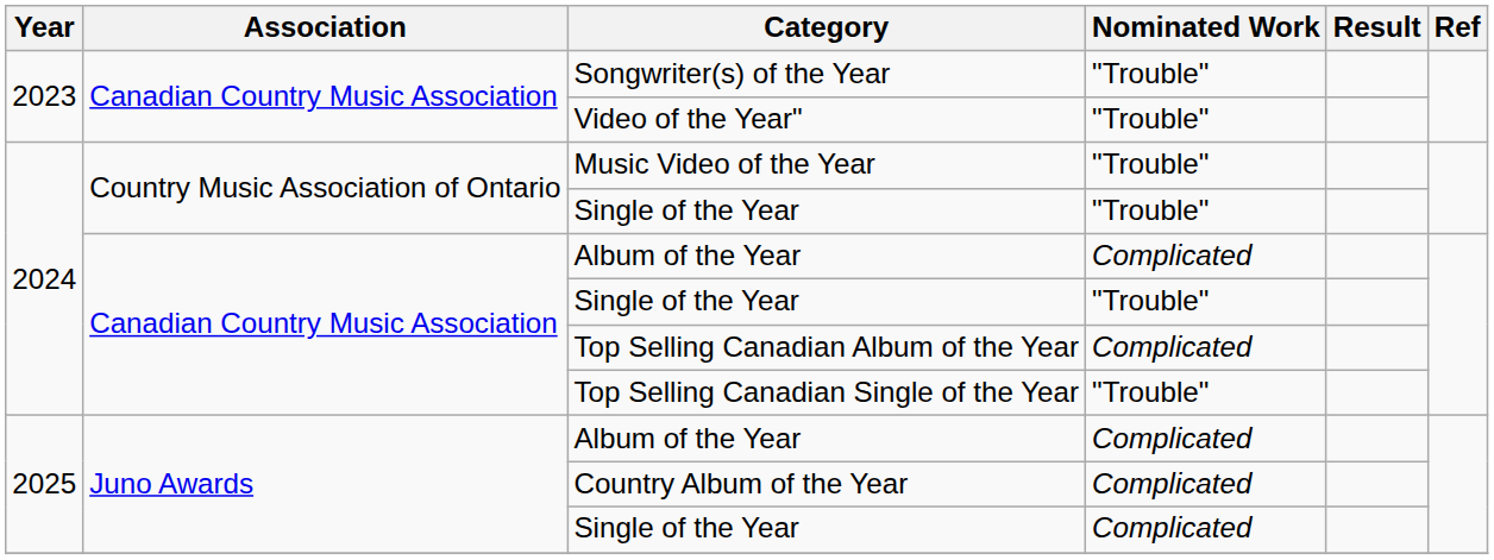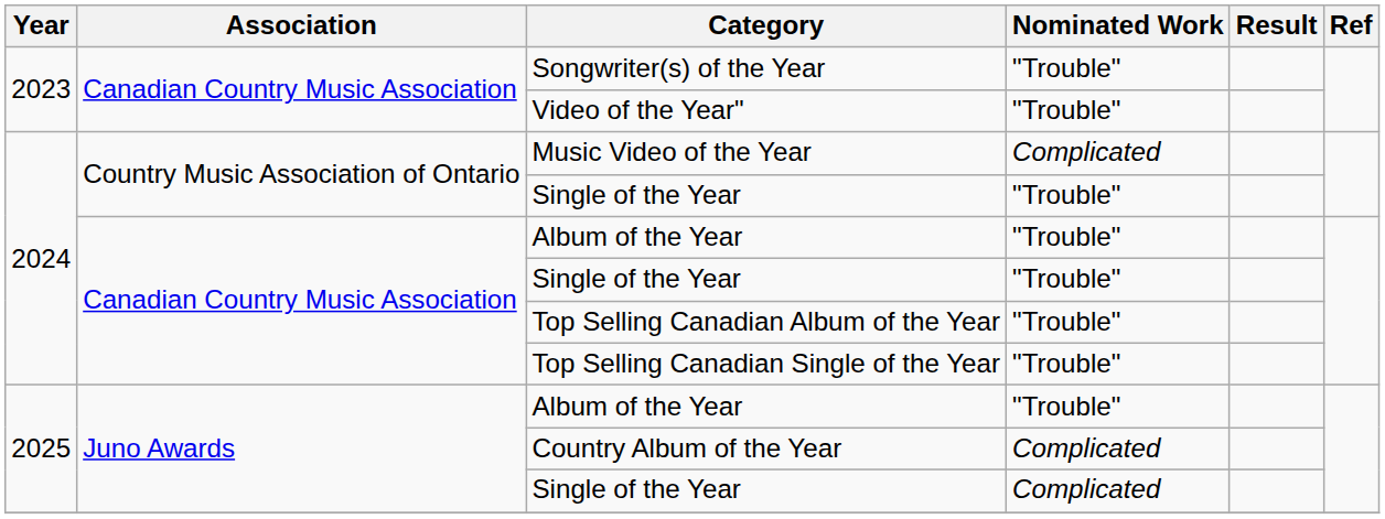Music Video of the Year | Nominated Work: "Trouble" -> Complicated
Canadian Country Music Association / Album of the Year | Nominated Work: Complicated -> "Trouble"
Top Selling Canadian Album of the Year | Nominated Work: Complicated -> "Trouble"
Juno Awards / Album of the Year | Nominated Work: Complicated -> "Trouble"
